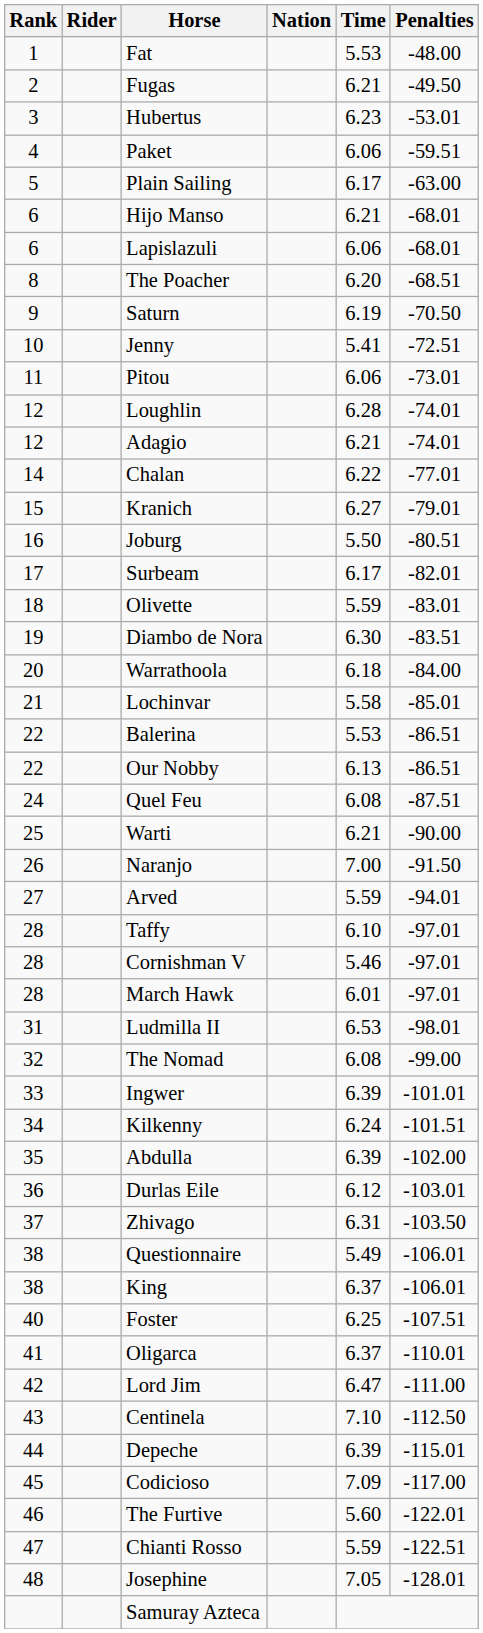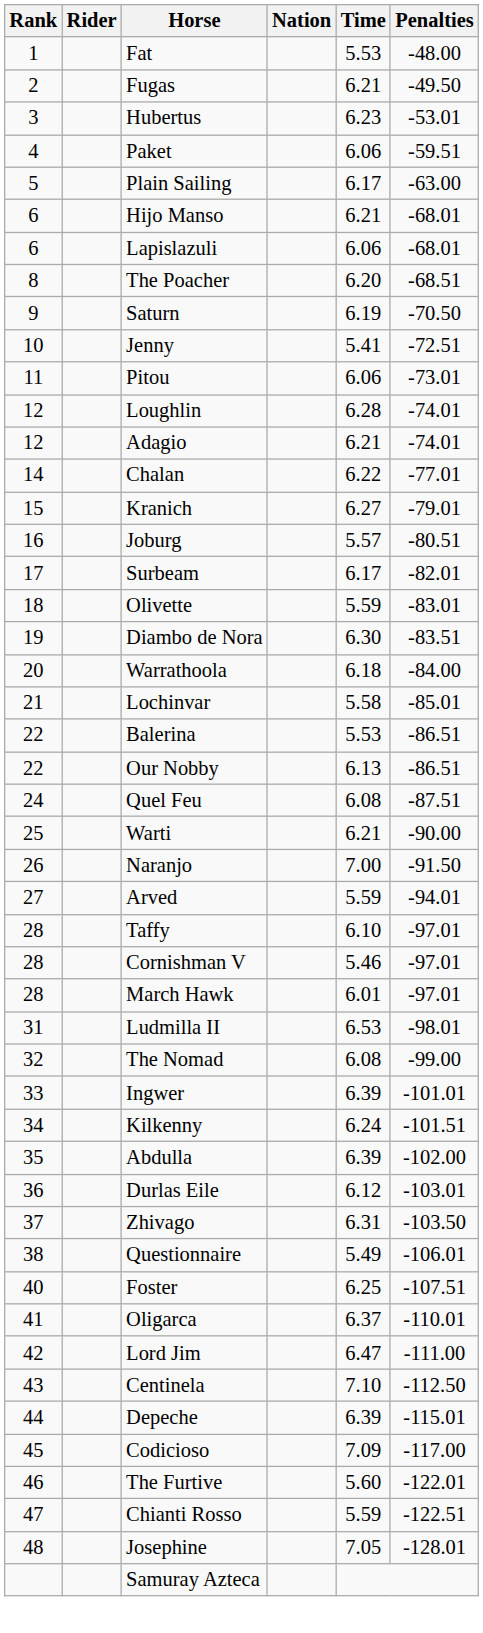Joburg | Time: 5.50 -> 5.57
- row: 38 | King | 6.37 | -106.01
